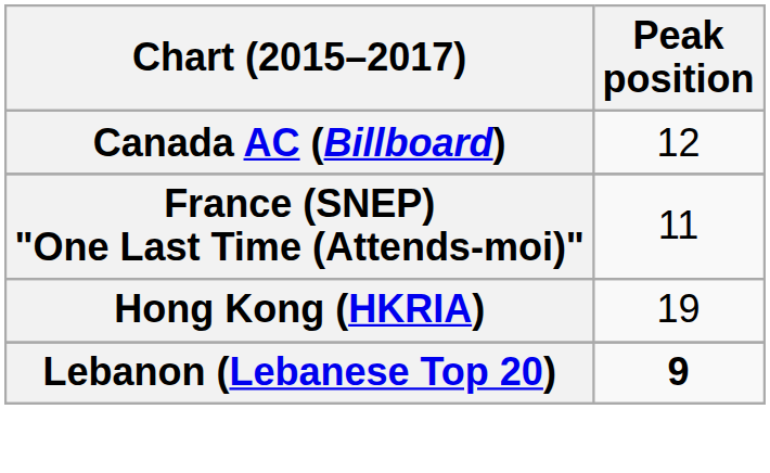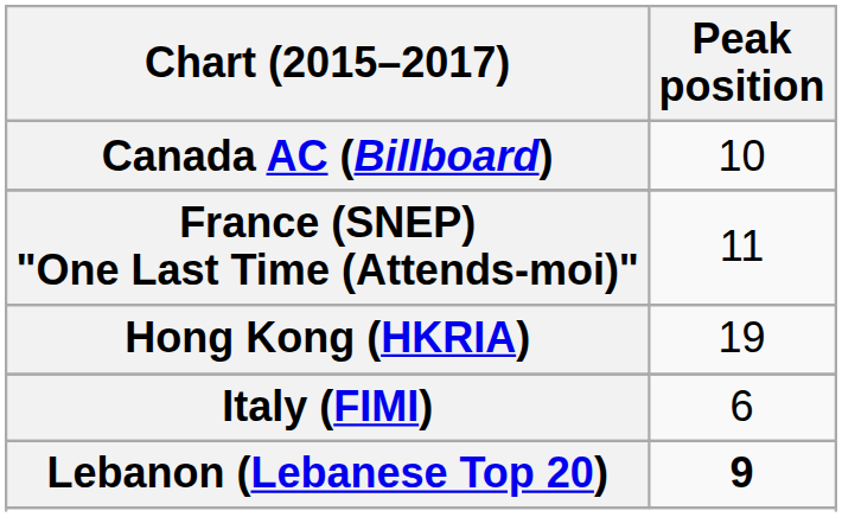Canada AC (Billboard) | Peak position: 12 -> 10
+ row: Italy (FIMI) | 6
